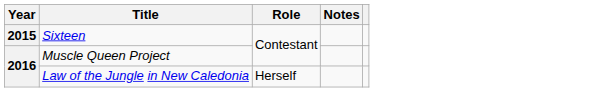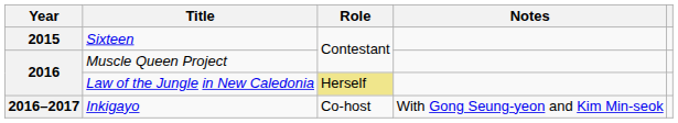Law of the Jungle in New Caledonia | Role: no background -> khaki background
+ row: 2016–2017 | Inkigayo | Co-host | With Gong Seung-yeon and Kim Min-seok
